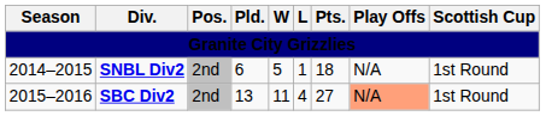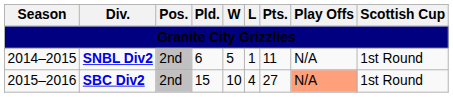SNBL Div2 | Pts.: 18 -> 11
SBC Div2 | Pld.: 13 -> 15
SBC Div2 | W: 11 -> 10
